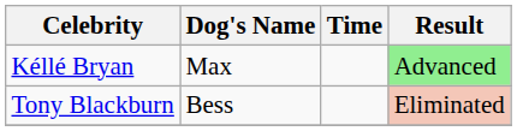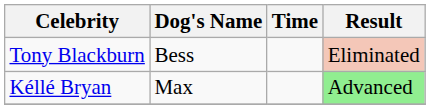rows swapped: Kéllé Bryan <-> Tony Blackburn
